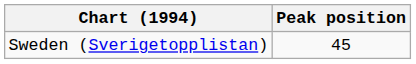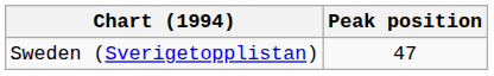Sweden (Sverigetopplistan) | Peak position: 45 -> 47
